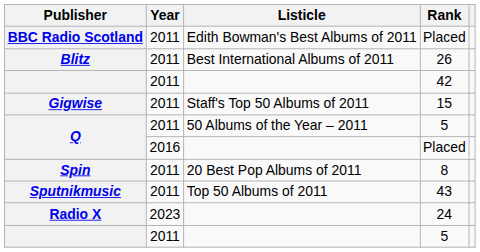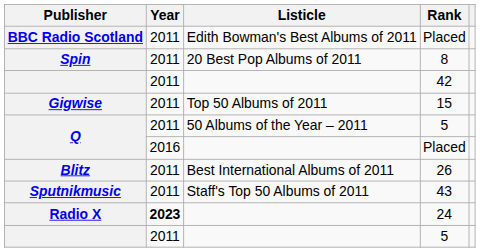rows swapped: Blitz <-> Spin
Gigwise | Listicle: Staff's Top 50 Albums of 2011 -> Top 50 Albums of 2011
Sputnikmusic | Listicle: Top 50 Albums of 2011 -> Staff's Top 50 Albums of 2011
Radio X | Year: normal -> bold
